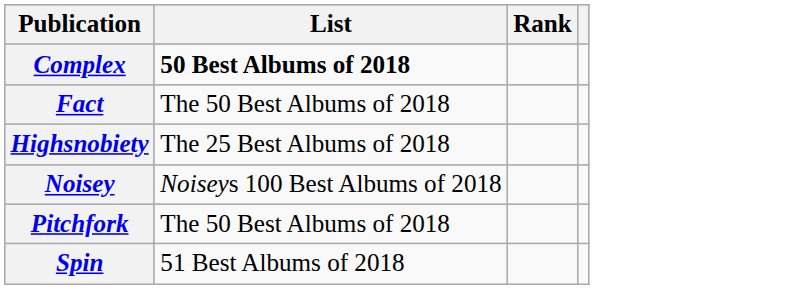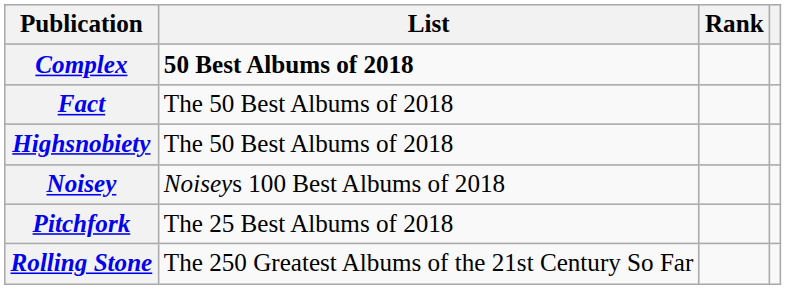Highsnobiety | List: The 25 Best Albums of 2018 -> The 50 Best Albums of 2018
Pitchfork | List: The 50 Best Albums of 2018 -> The 25 Best Albums of 2018
+ row: Rolling Stone | The 250 Greatest Albums of the 21st Century So Far
- row: Spin | 51 Best Albums of 2018
